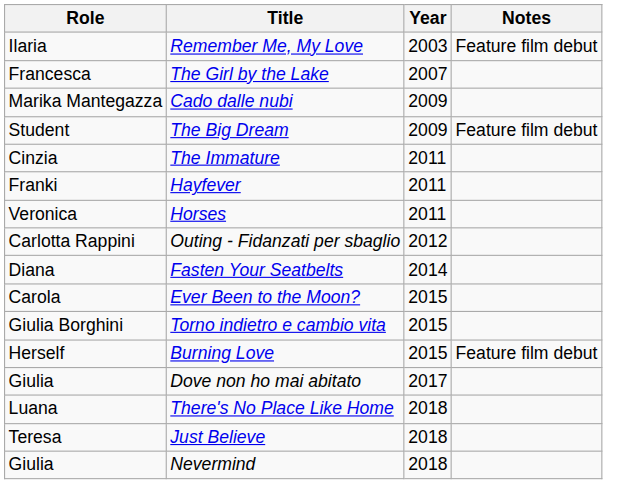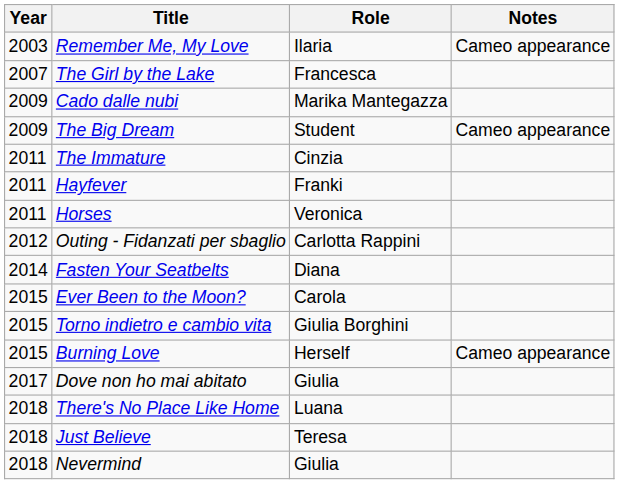columns swapped: Year <-> Role
Remember Me, My Love | Notes: Feature film debut -> Cameo appearance
The Big Dream | Notes: Feature film debut -> Cameo appearance
Burning Love | Notes: Feature film debut -> Cameo appearance
